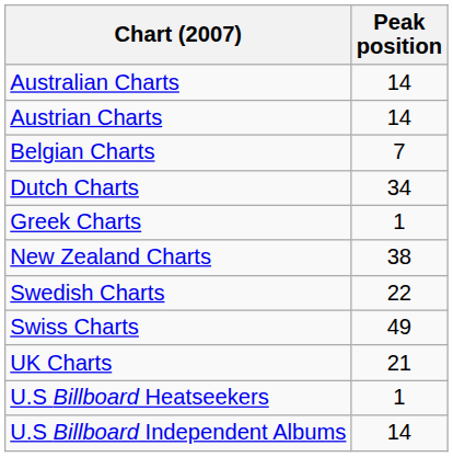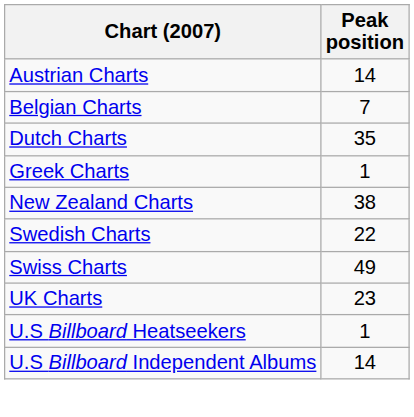- row: Australian Charts | 14
Dutch Charts | Peak position: 34 -> 35
UK Charts | Peak position: 21 -> 23
